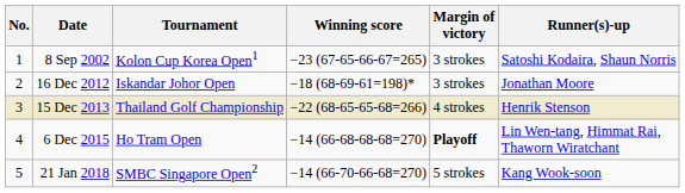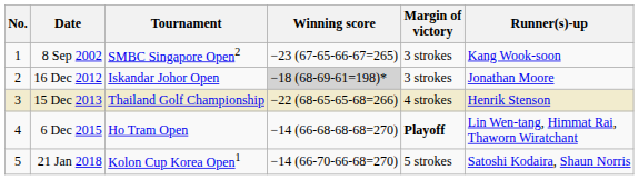8 Sep 2002 | Tournament: Kolon Cup Korea Open1 -> SMBC Singapore Open2
8 Sep 2002 | Runner(s)-up: Satoshi Kodaira, Shaun Norris -> Kang Wook-soon
16 Dec 2012 | Winning score: no background -> lightgrey background
21 Jan 2018 | Tournament: SMBC Singapore Open2 -> Kolon Cup Korea Open1
21 Jan 2018 | Runner(s)-up: Kang Wook-soon -> Satoshi Kodaira, Shaun Norris
